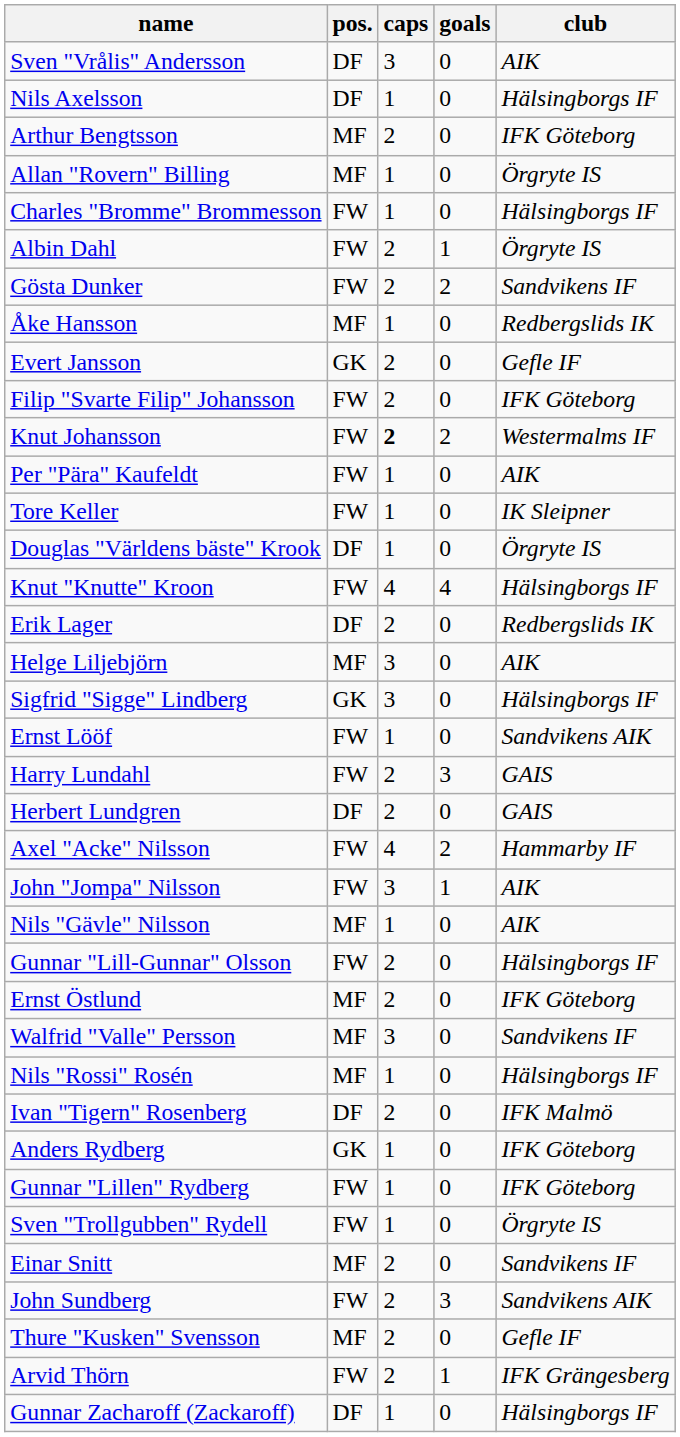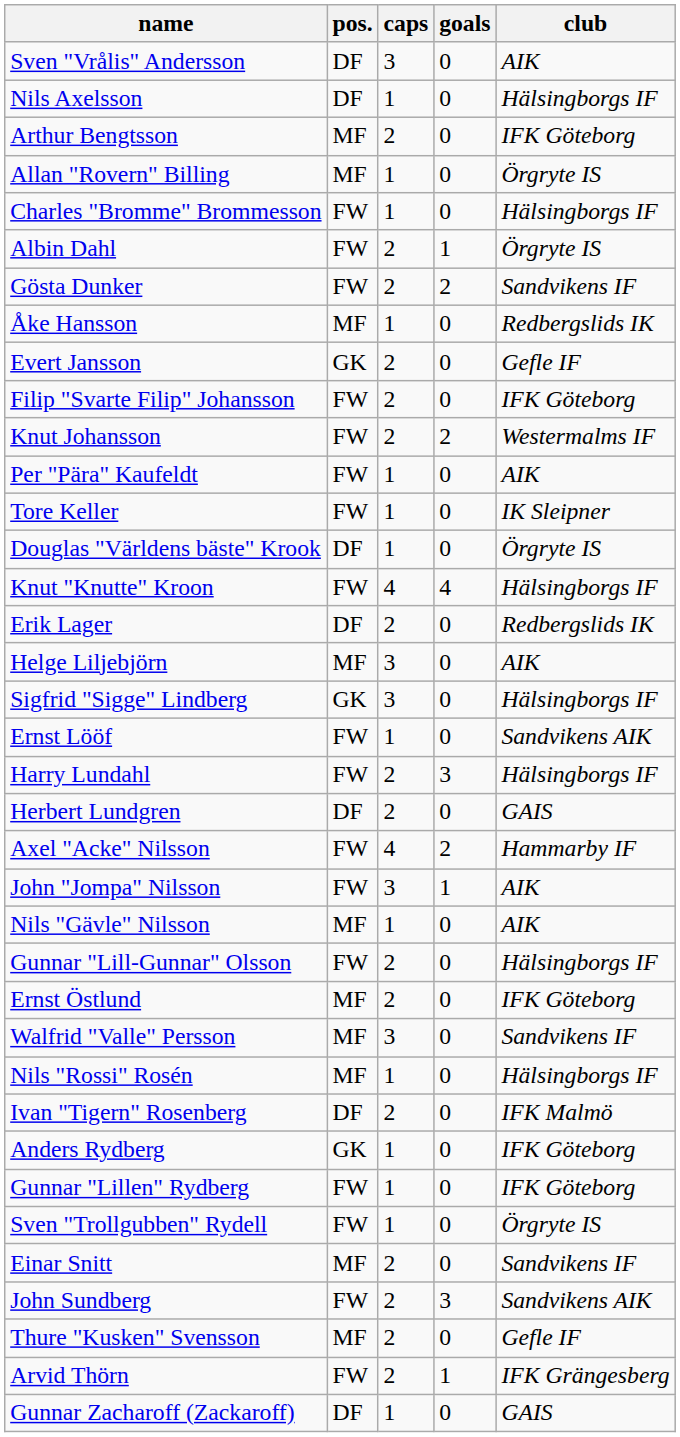Knut Johansson | caps: bold -> normal
Harry Lundahl | club: GAIS -> Hälsingborgs IF
Gunnar Zacharoff (Zackaroff) | club: Hälsingborgs IF -> GAIS
